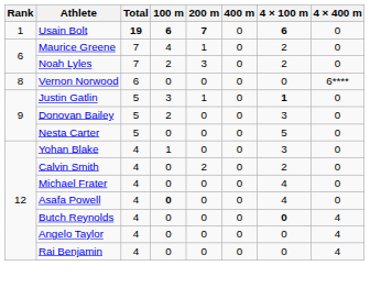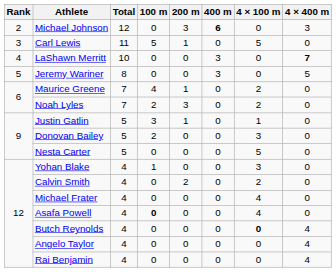- row: 1 | Usain Bolt | 19 | 6 | 7 | 0 | 6 | 0
+ row: 2 | Michael Johnson | 12 | 0 | 3 | 6 | 0 | 3
+ row: 3 | Carl Lewis | 11 | 5 | 1 | 0 | 5 | 0
+ row: 4 | LaShawn Merritt | 10 | 0 | 0 | 3 | 0 | 7
+ row: 5 | Jeremy Wariner | 8 | 0 | 0 | 3 | 0 | 5
- row: 8 | Vernon Norwood | 6 | 0 | 0 | 0 | 0 | 6****
Justin Gatlin | 4 × 100 m: bold -> normal
